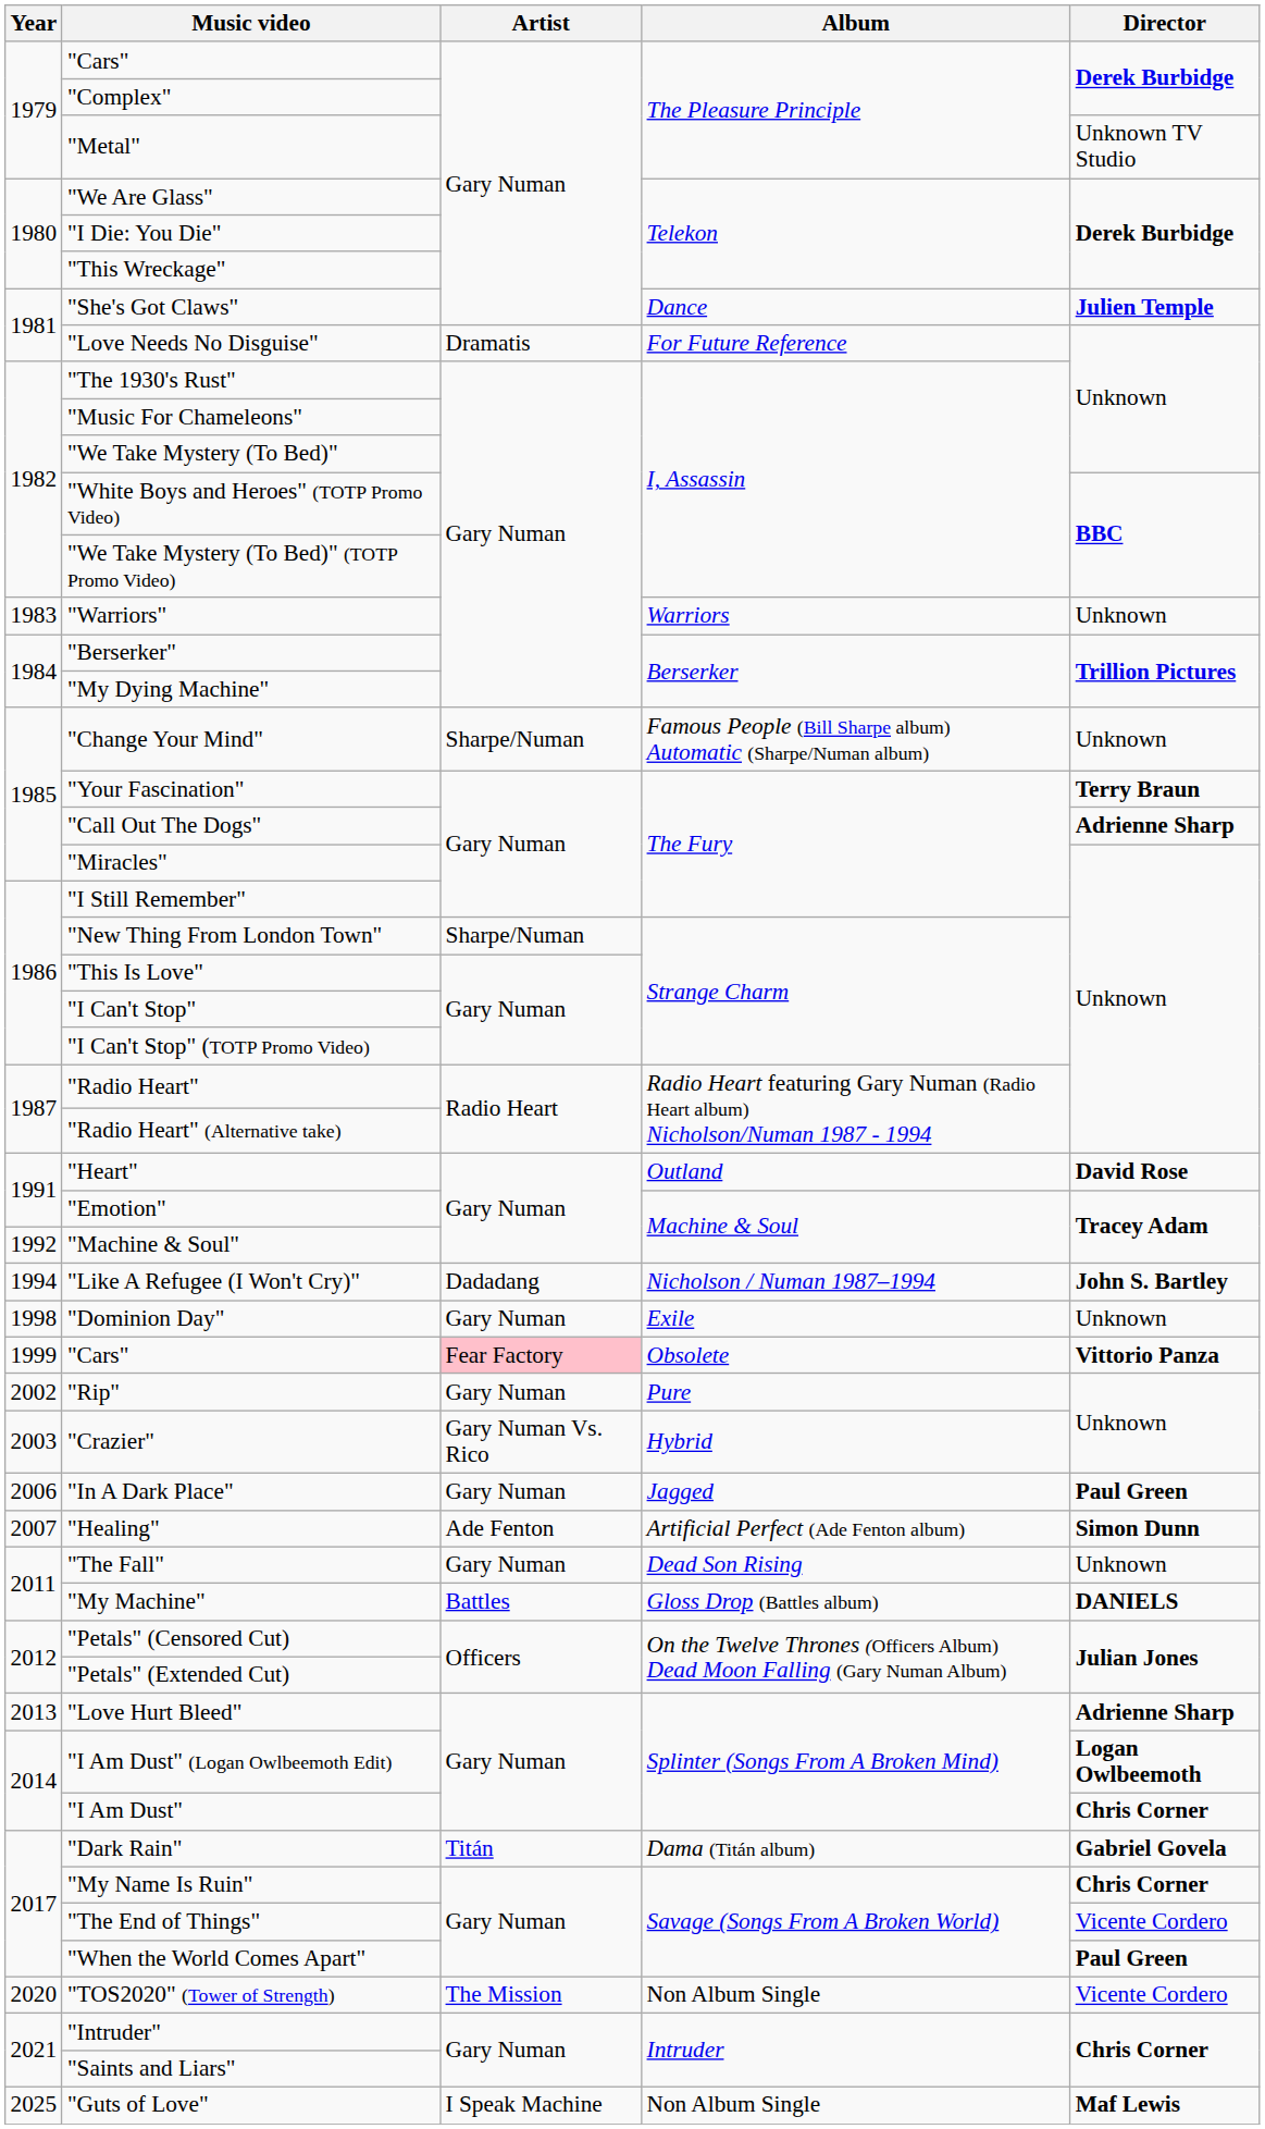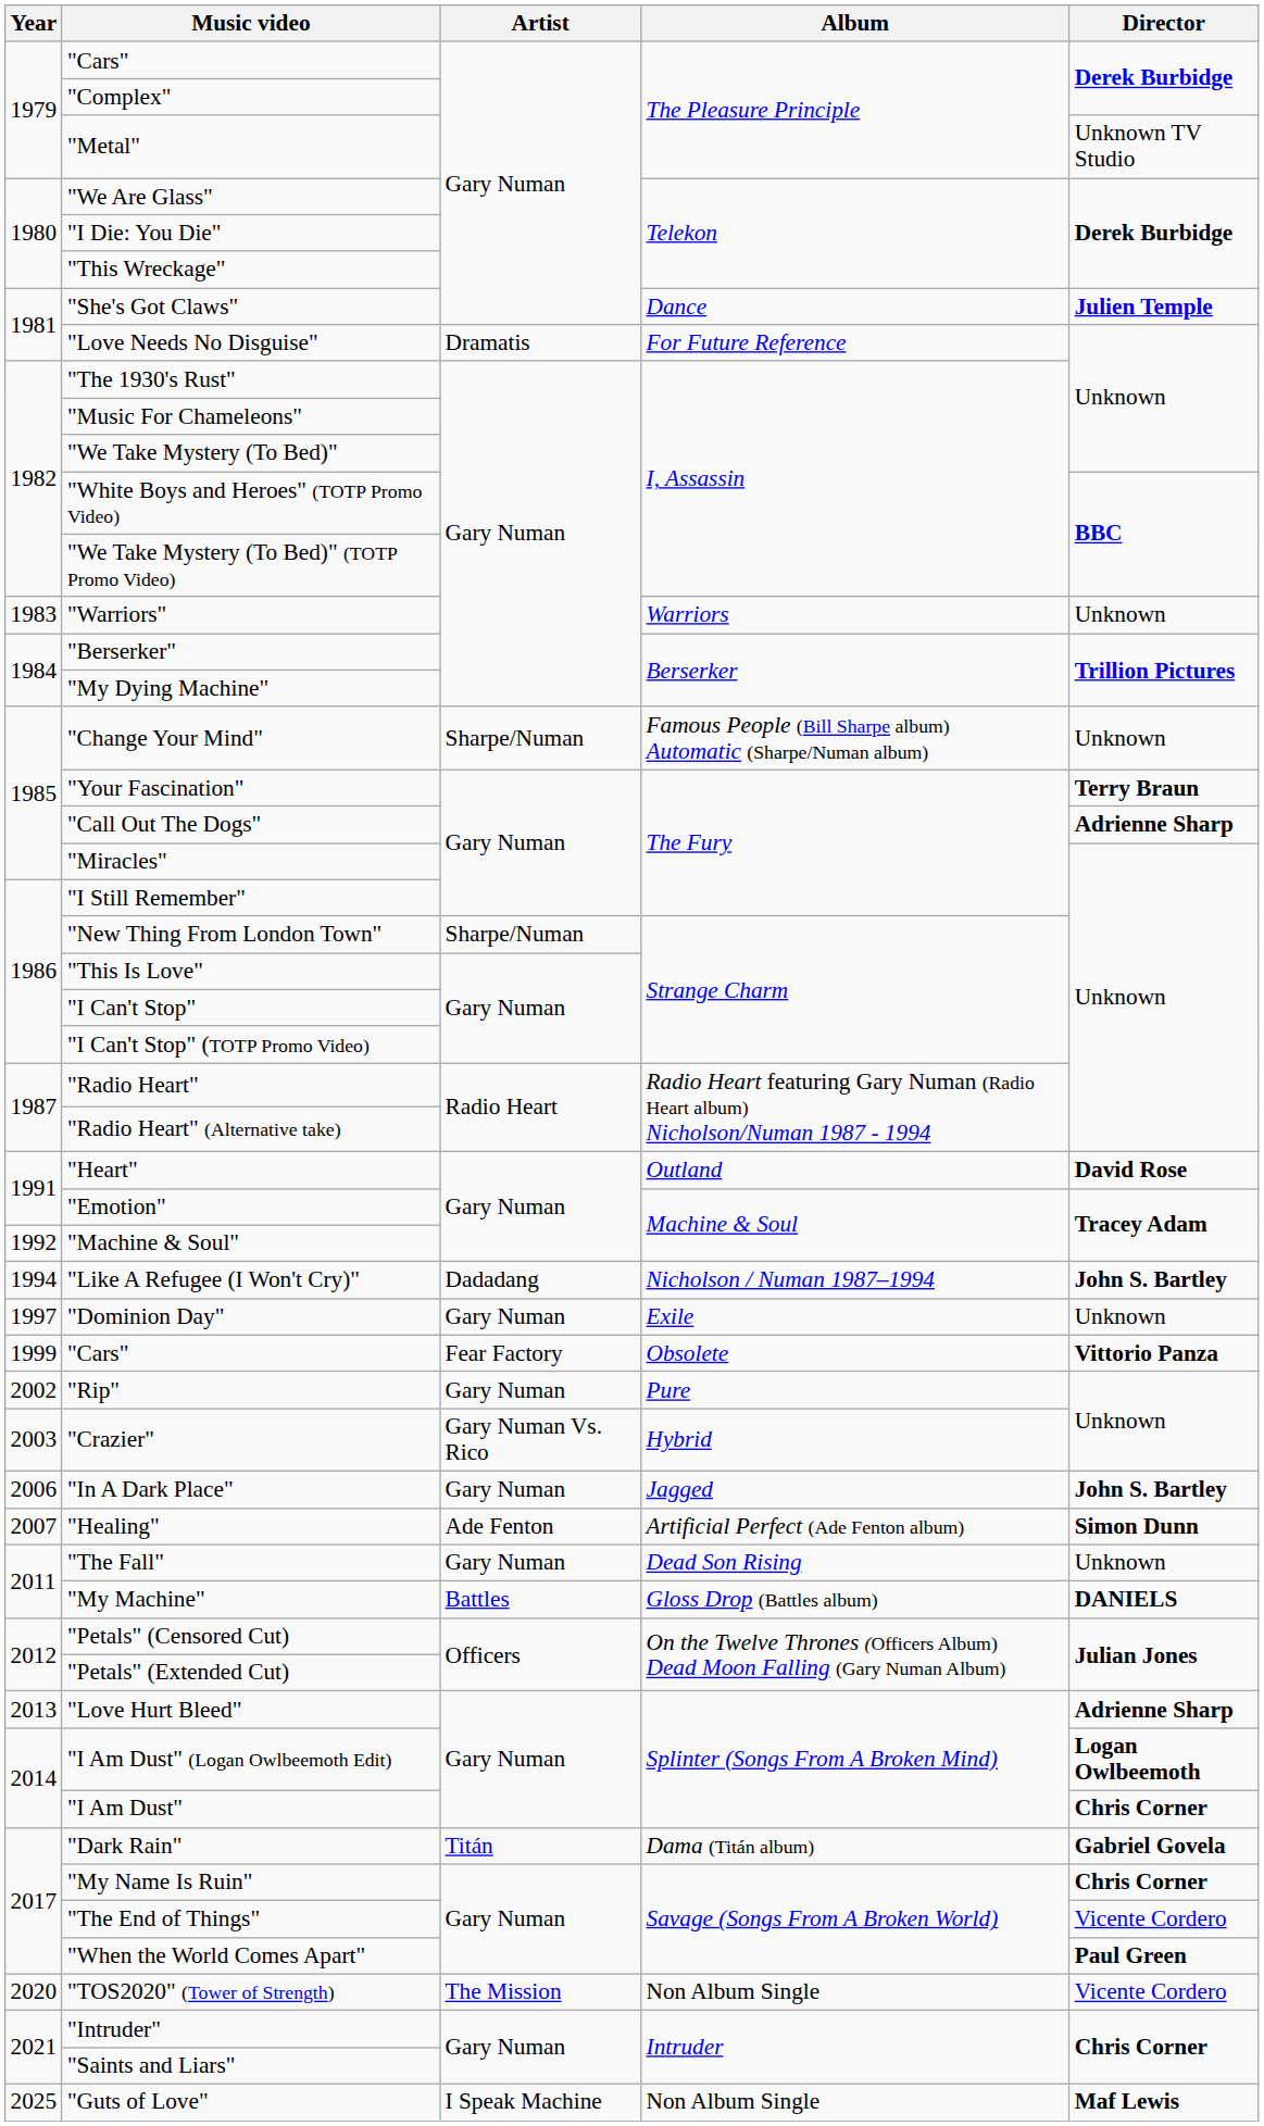"Dominion Day" | Year: 1998 -> 1997
"Cars" / Obsolete | Artist: pink background -> no background
"In A Dark Place" | Director: Paul Green -> John S. Bartley
